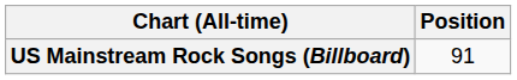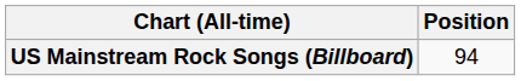US Mainstream Rock Songs (Billboard) | Position: 91 -> 94
